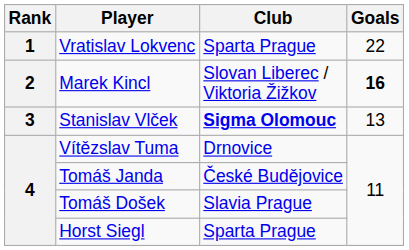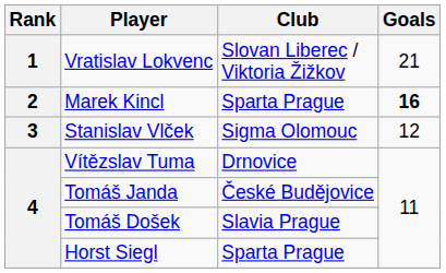Vratislav Lokvenc | Club: Sparta Prague -> Slovan Liberec / Viktoria Žižkov
Vratislav Lokvenc | Goals: 22 -> 21
Marek Kincl | Club: Slovan Liberec / Viktoria Žižkov -> Sparta Prague
Stanislav Vlček | Club: bold -> normal
Stanislav Vlček | Goals: 13 -> 12
